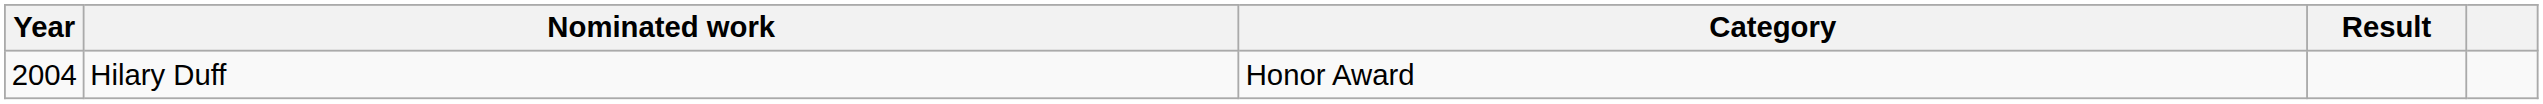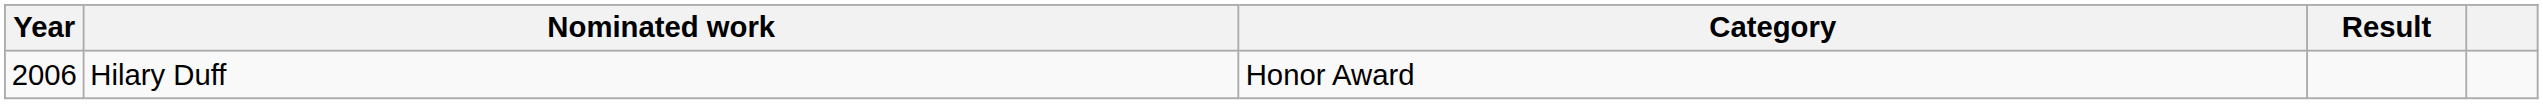Hilary Duff | Year: 2004 -> 2006
